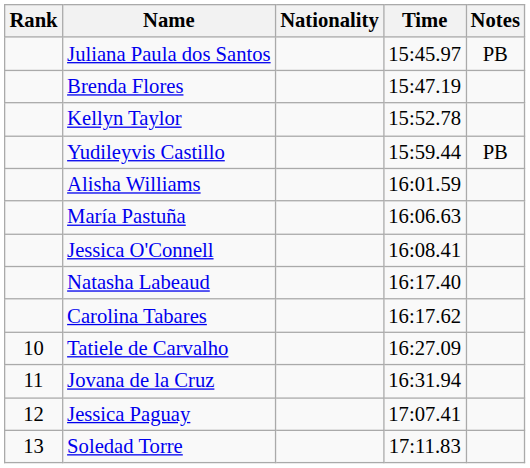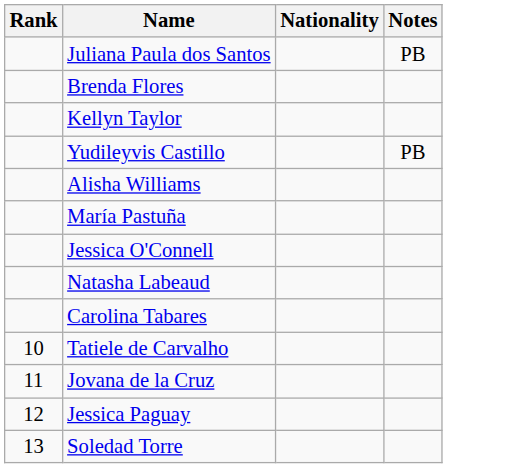- column: Time | 15:45.97 | 15:47.19 | 15:52.78 | 15:59.44 | 16:01.59 | 16:06.63 | 16:08.41 | 16:17.40 | 16:17.62 | 16:27.09 | 16:31.94 | 17:07.41 | 17:11.83
